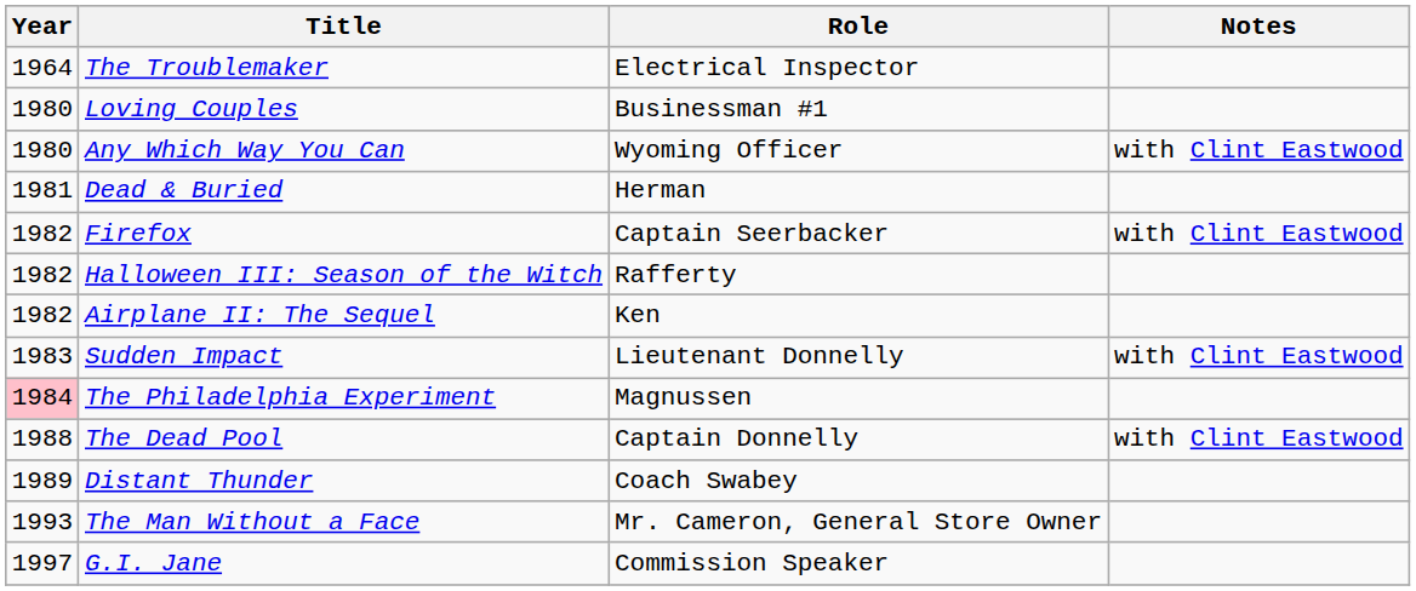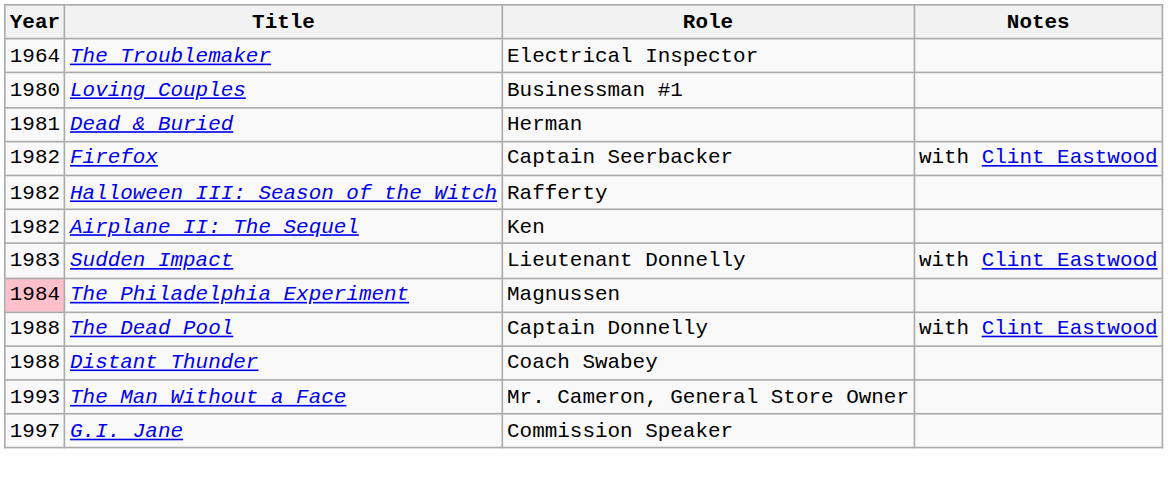- row: 1980 | Any Which Way You Can | Wyoming Officer | with Clint Eastwood
Distant Thunder | Year: 1989 -> 1988
